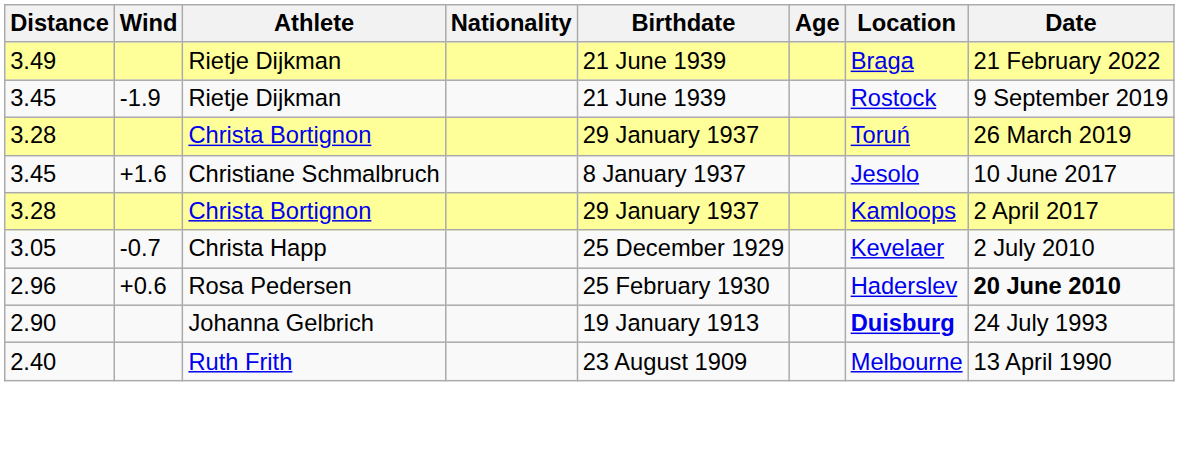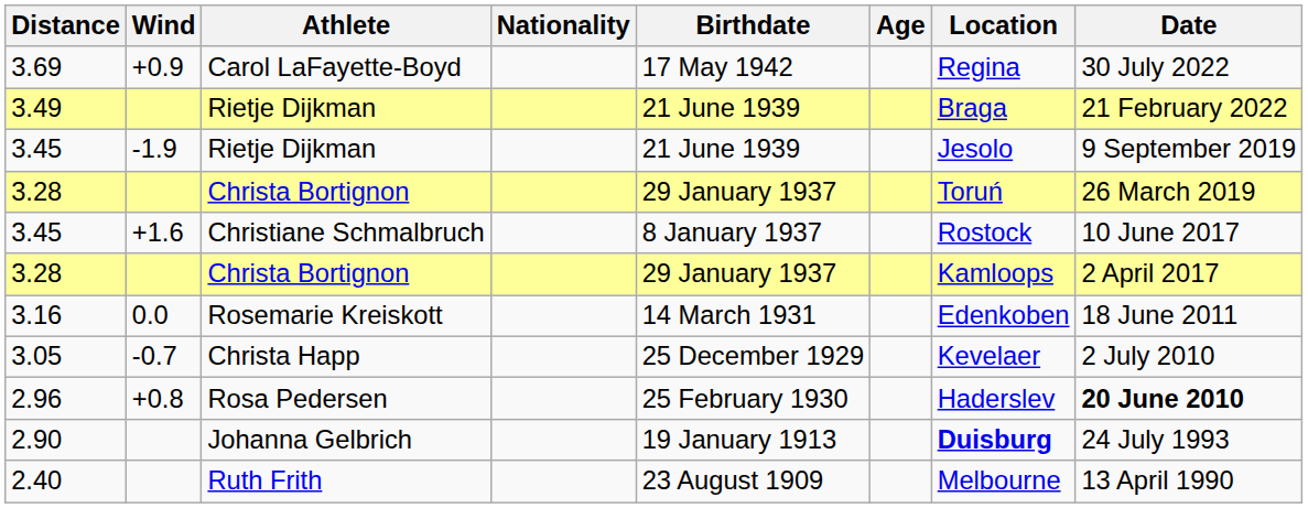+ row: 3.69 | +0.9 | Carol LaFayette-Boyd | 17 May 1942 | Regina | 30 July 2022
3.45 / Rietje Dijkman | Location: Rostock -> Jesolo
3.45 / Christiane Schmalbruch | Location: Jesolo -> Rostock
+ row: 3.16 | 0.0 | Rosemarie Kreiskott | 14 March 1931 | Edenkoben | 18 June 2011
2.96 | Wind: +0.6 -> +0.8
